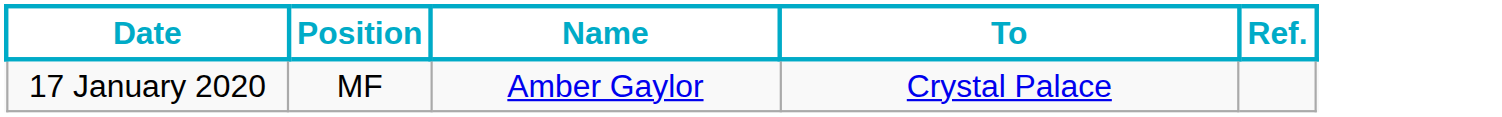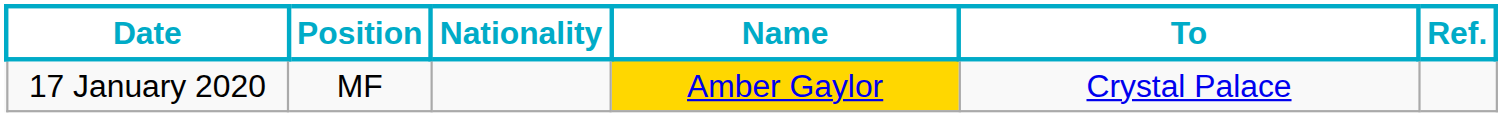+ column: Nationality
17 January 2020 | Name: no background -> gold background
